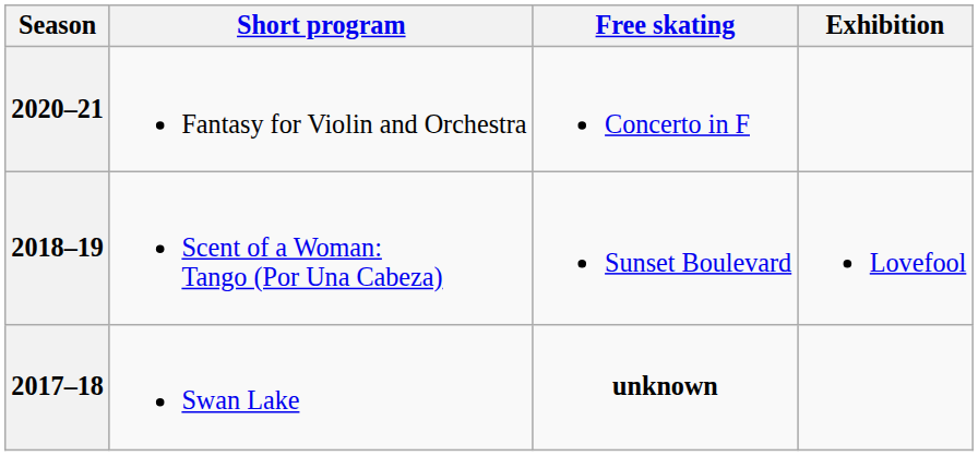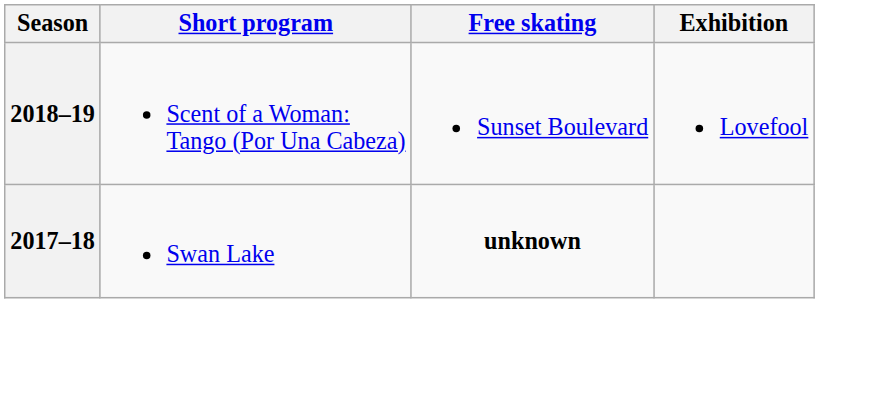- row: 2020–21 | Fantasy for Violin and Orchestra | Concerto in F
